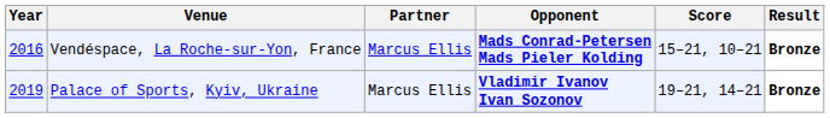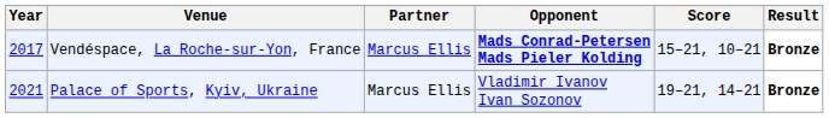Vendéspace, La Roche-sur-Yon, France | Year: 2016 -> 2017
Palace of Sports, Kyiv, Ukraine | Year: 2019 -> 2021
Palace of Sports, Kyiv, Ukraine | Opponent: bold -> normal
